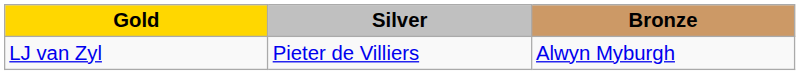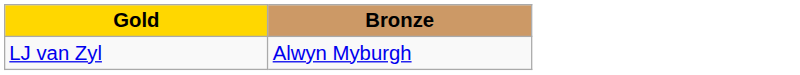- column: Silver | Pieter de Villiers
